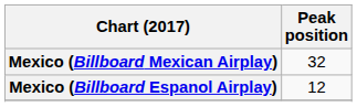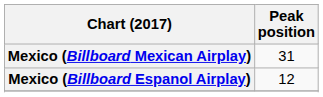Mexico (Billboard Mexican Airplay) | Peak position: 32 -> 31
